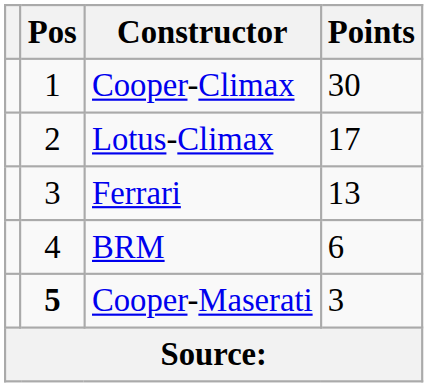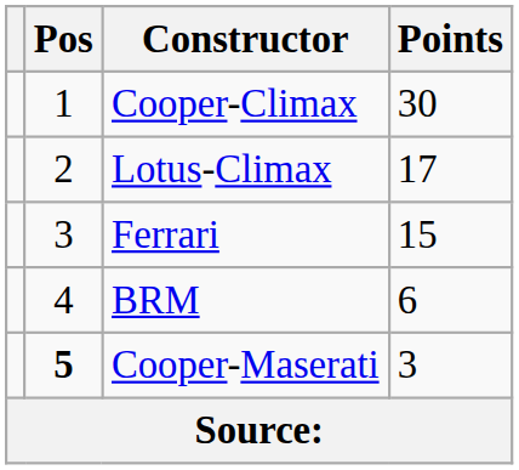Ferrari | Points: 13 -> 15
